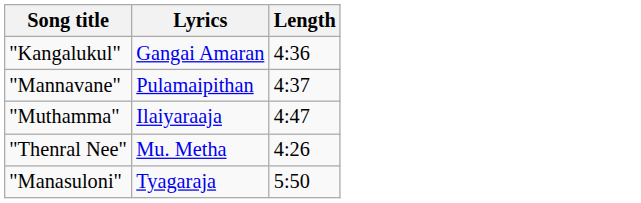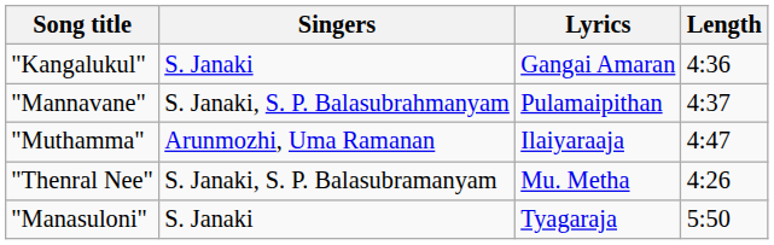+ column: Singers | S. Janaki | S. Janaki, S. P. Balasubrahmanyam | Arunmozhi, Uma Ramanan | S. Janaki, S. P. Balasubramanyam | S. Janaki
